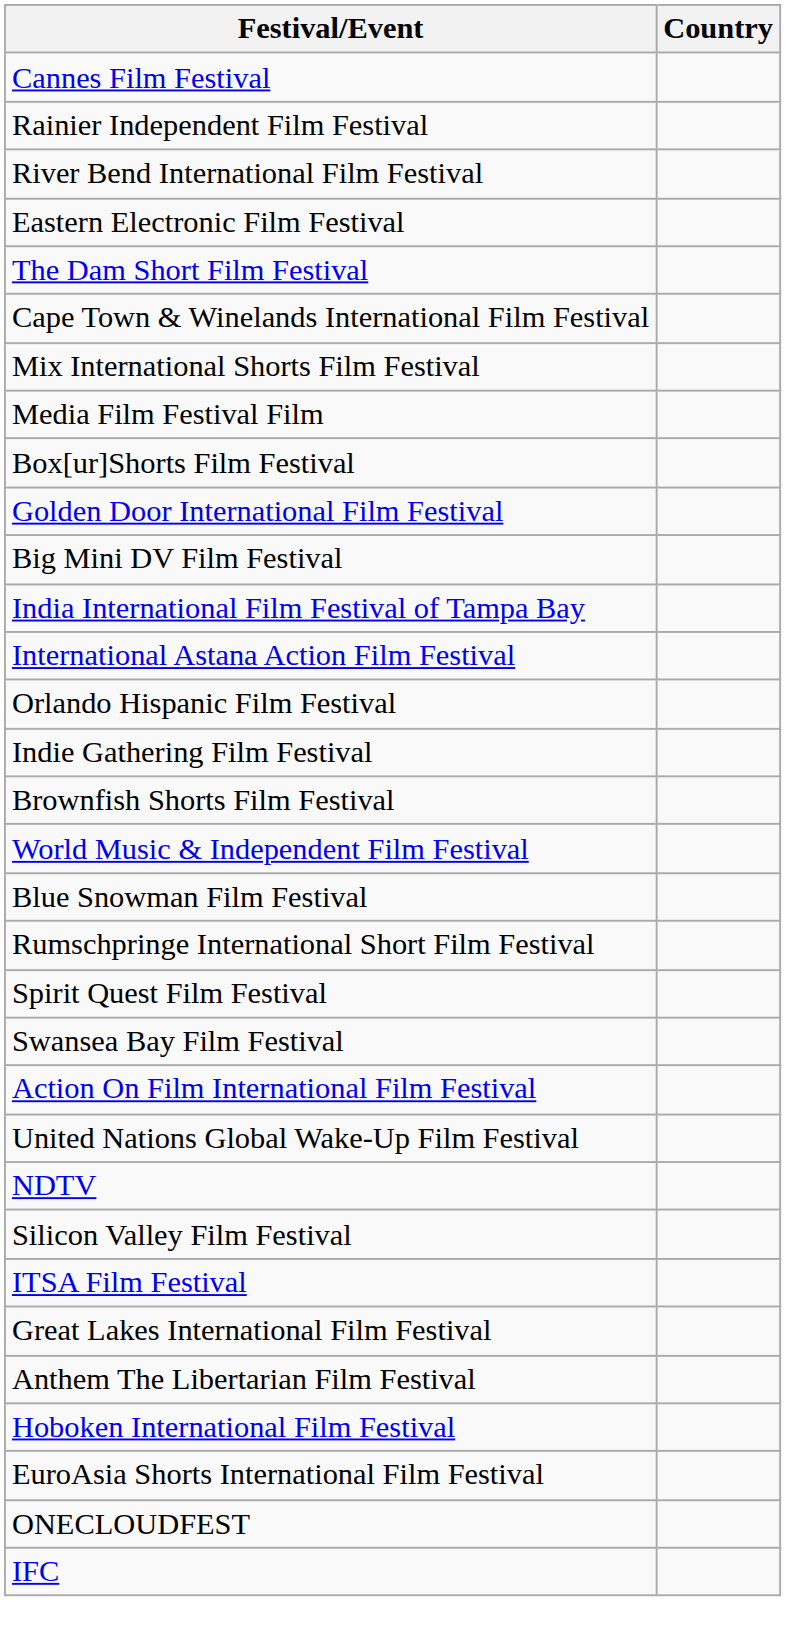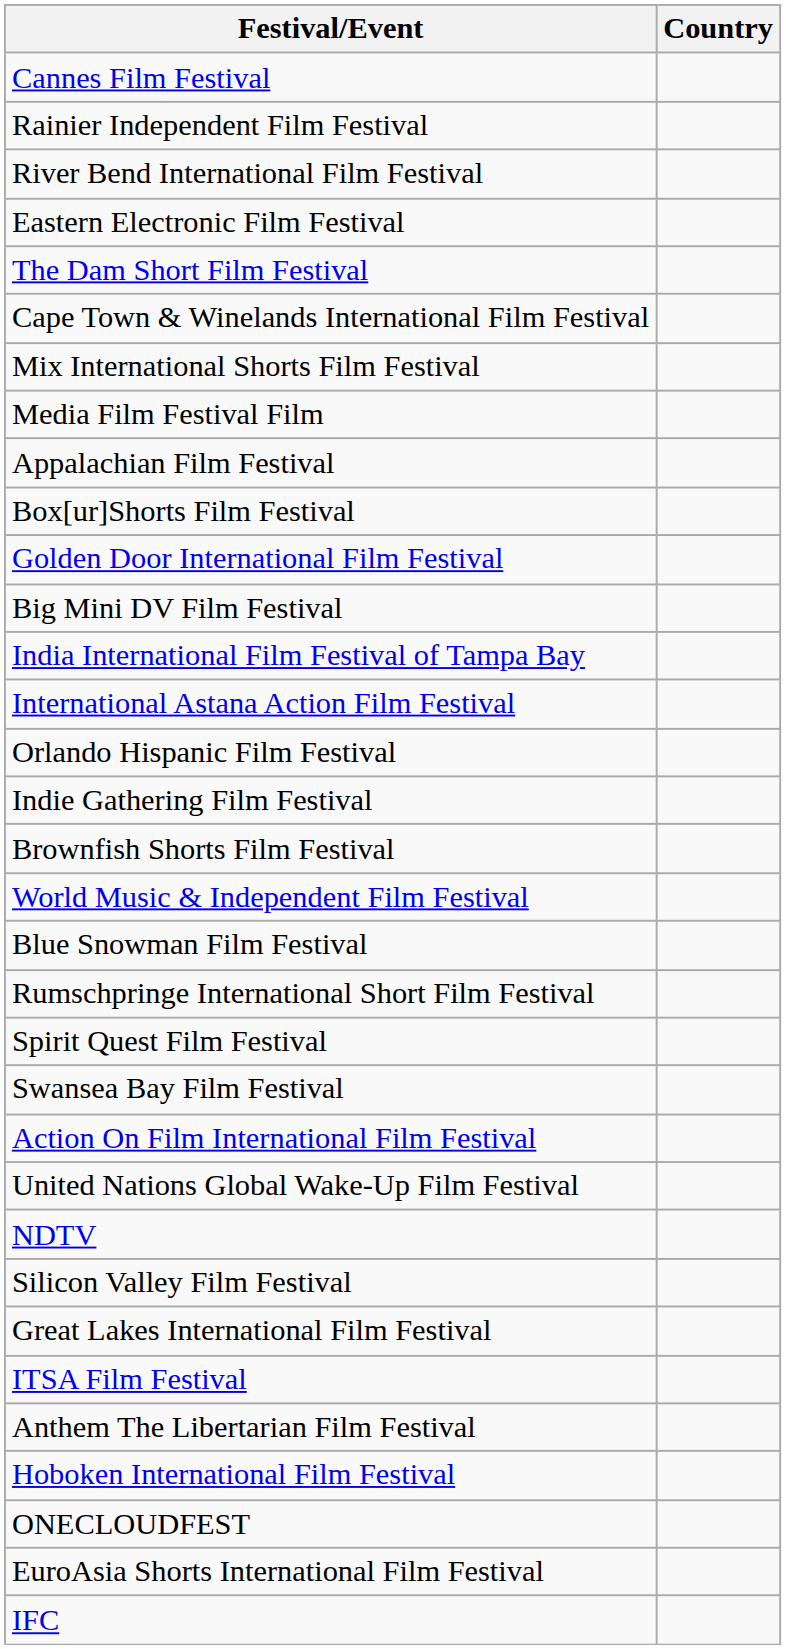+ row: Appalachian Film Festival
rows swapped: Great Lakes International Film Festival <-> ITSA Film Festival
rows swapped: ONECLOUDFEST <-> EuroAsia Shorts International Film Festival
